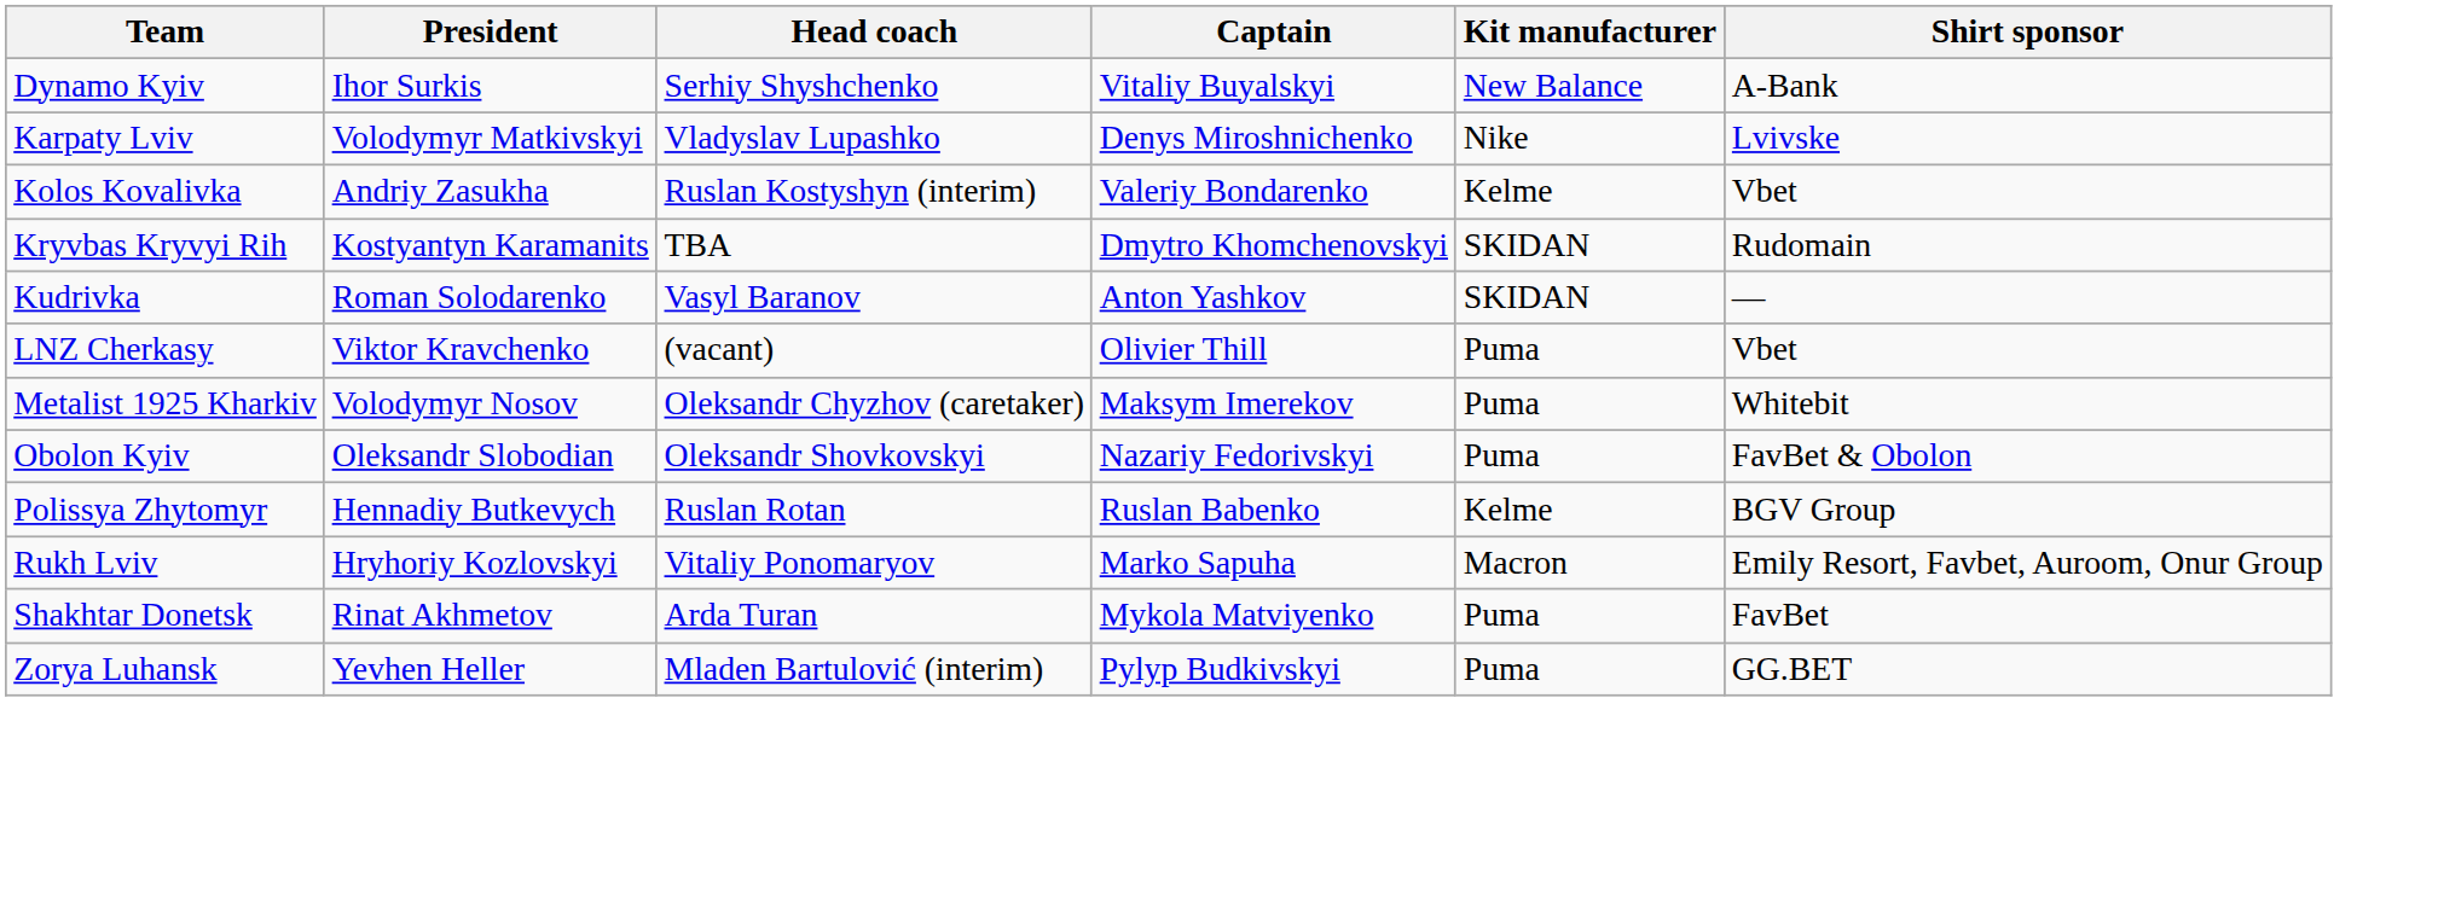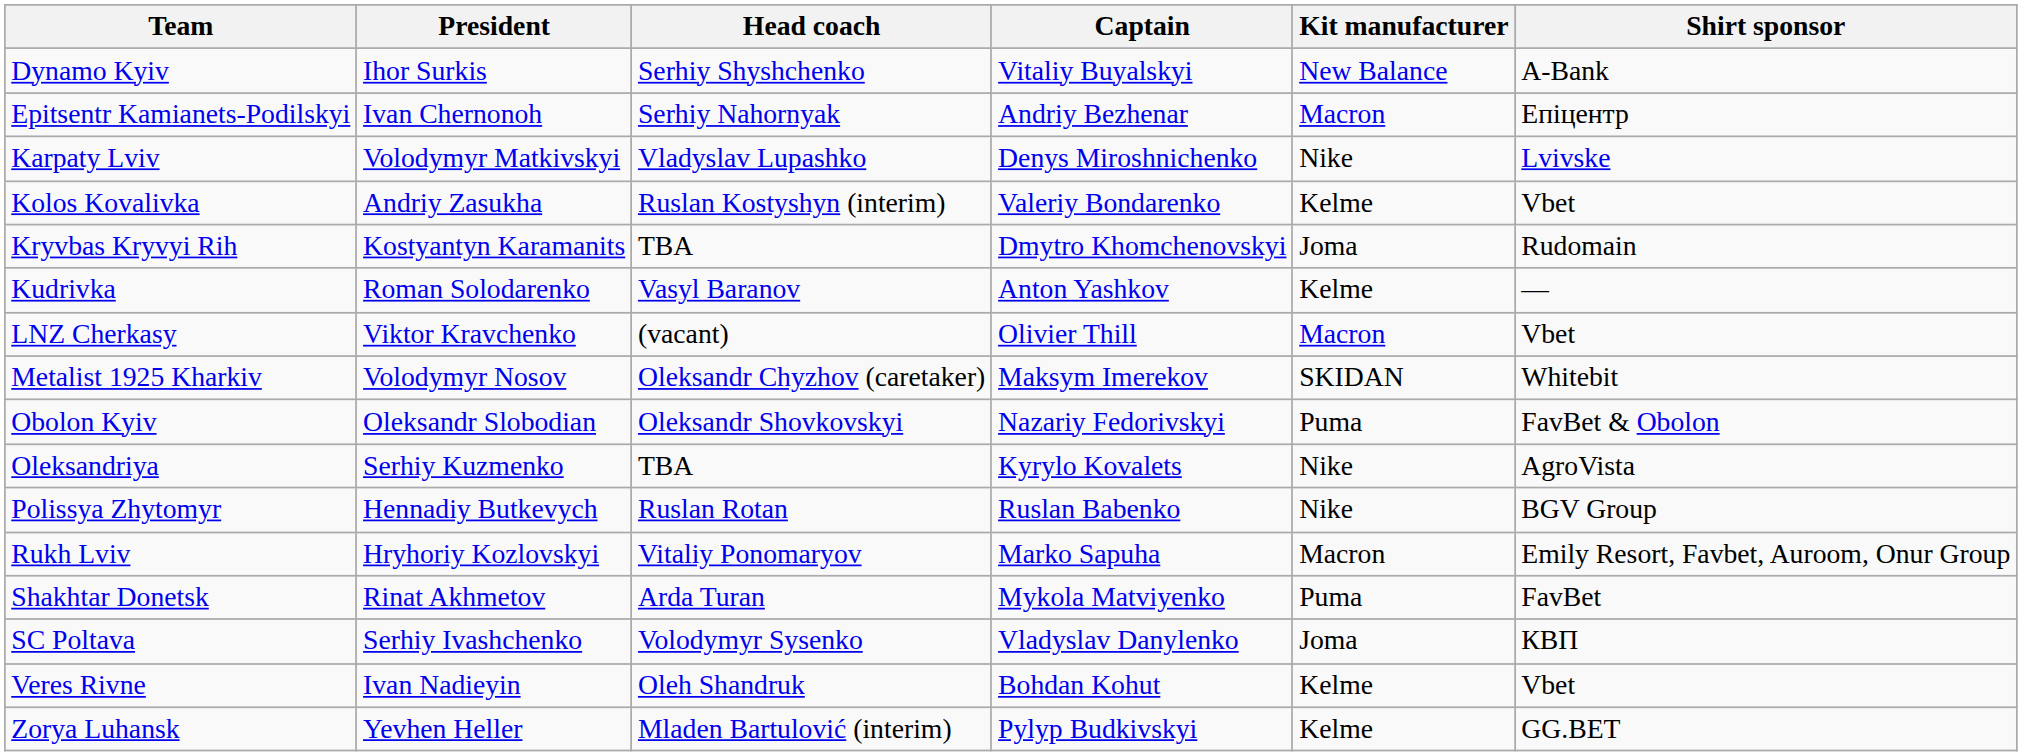+ row: Epitsentr Kamianets-Podilskyi | Ivan Chernonoh | Serhiy Nahornyak | Andriy Bezhenar | Macron | Епіцентр
Kryvbas Kryvyi Rih | Kit manufacturer: SKIDAN -> Joma
Kudrivka | Kit manufacturer: SKIDAN -> Kelme
LNZ Cherkasy | Kit manufacturer: Puma -> Macron
Metalist 1925 Kharkiv | Kit manufacturer: Puma -> SKIDAN
+ row: Oleksandriya | Serhiy Kuzmenko | TBA | Kyrylo Kovalets | Nike | AgroVista
Polissya Zhytomyr | Kit manufacturer: Kelme -> Nike
+ row: SC Poltava | Serhiy Ivashchenko | Volodymyr Sysenko | Vladyslav Danylenko | Joma | КВП
+ row: Veres Rivne | Ivan Nadieyin | Oleh Shandruk | Bohdan Kohut | Kelme | Vbet
Zorya Luhansk | Kit manufacturer: Puma -> Kelme
